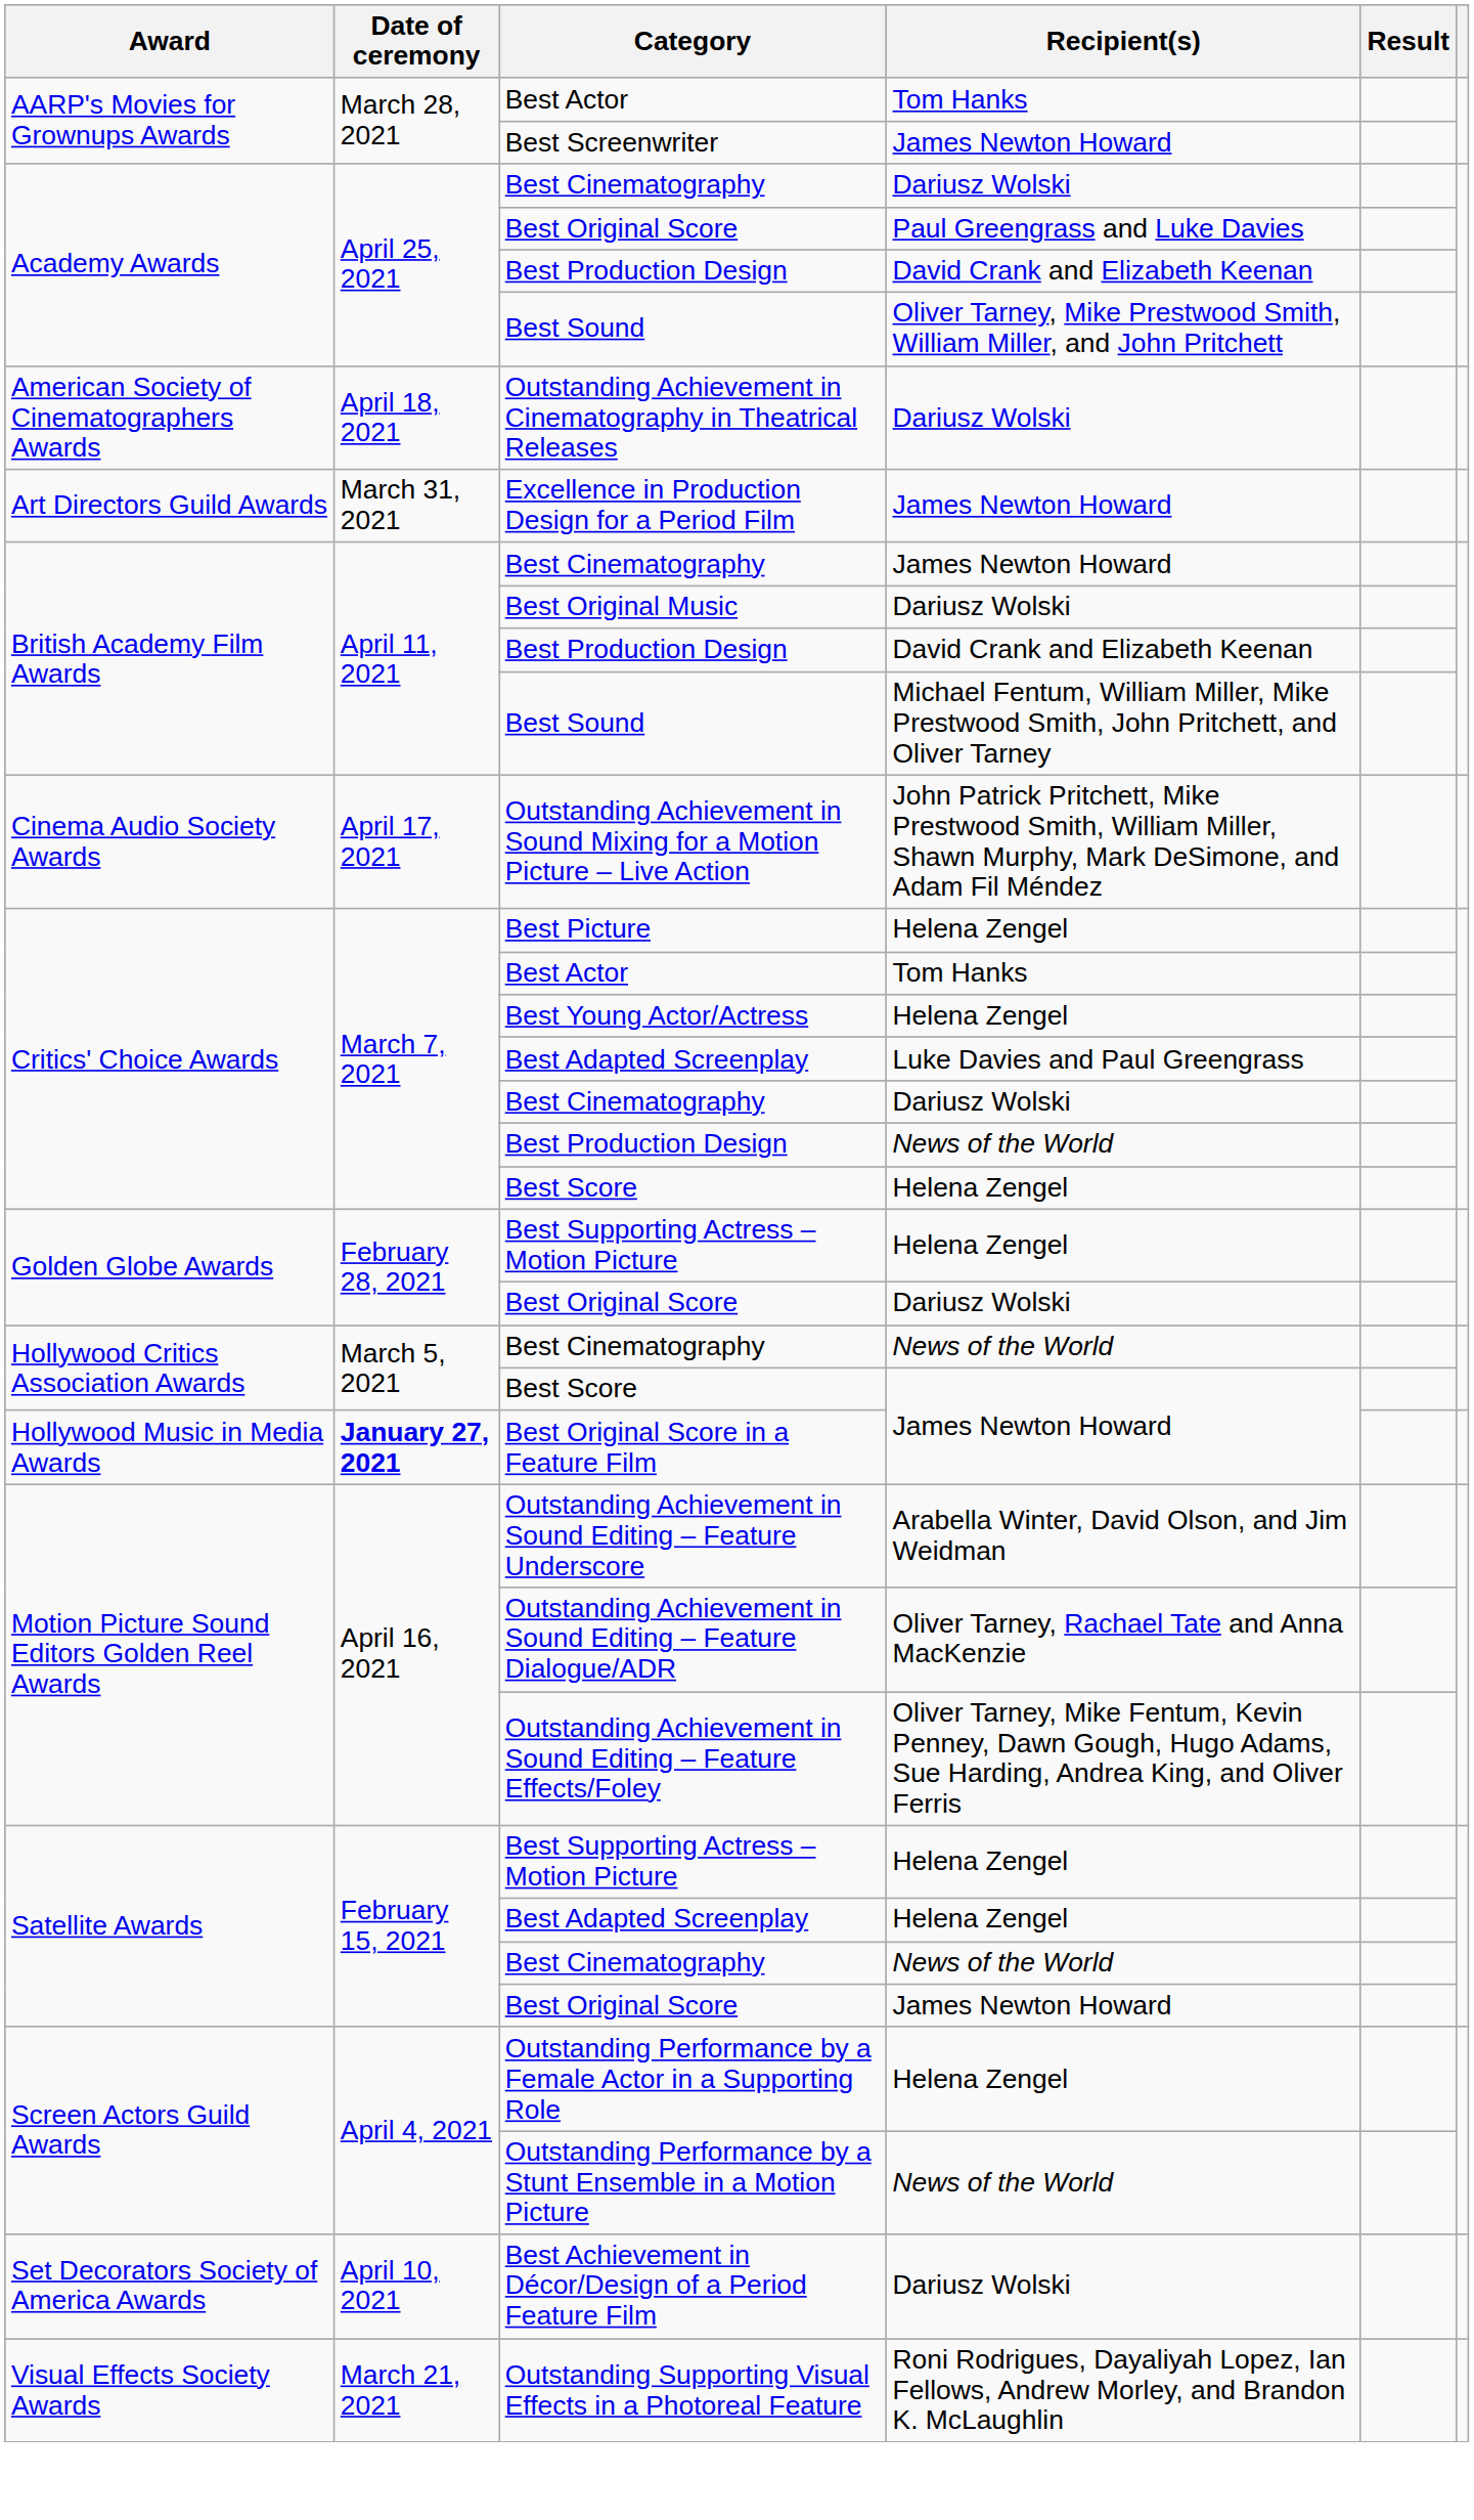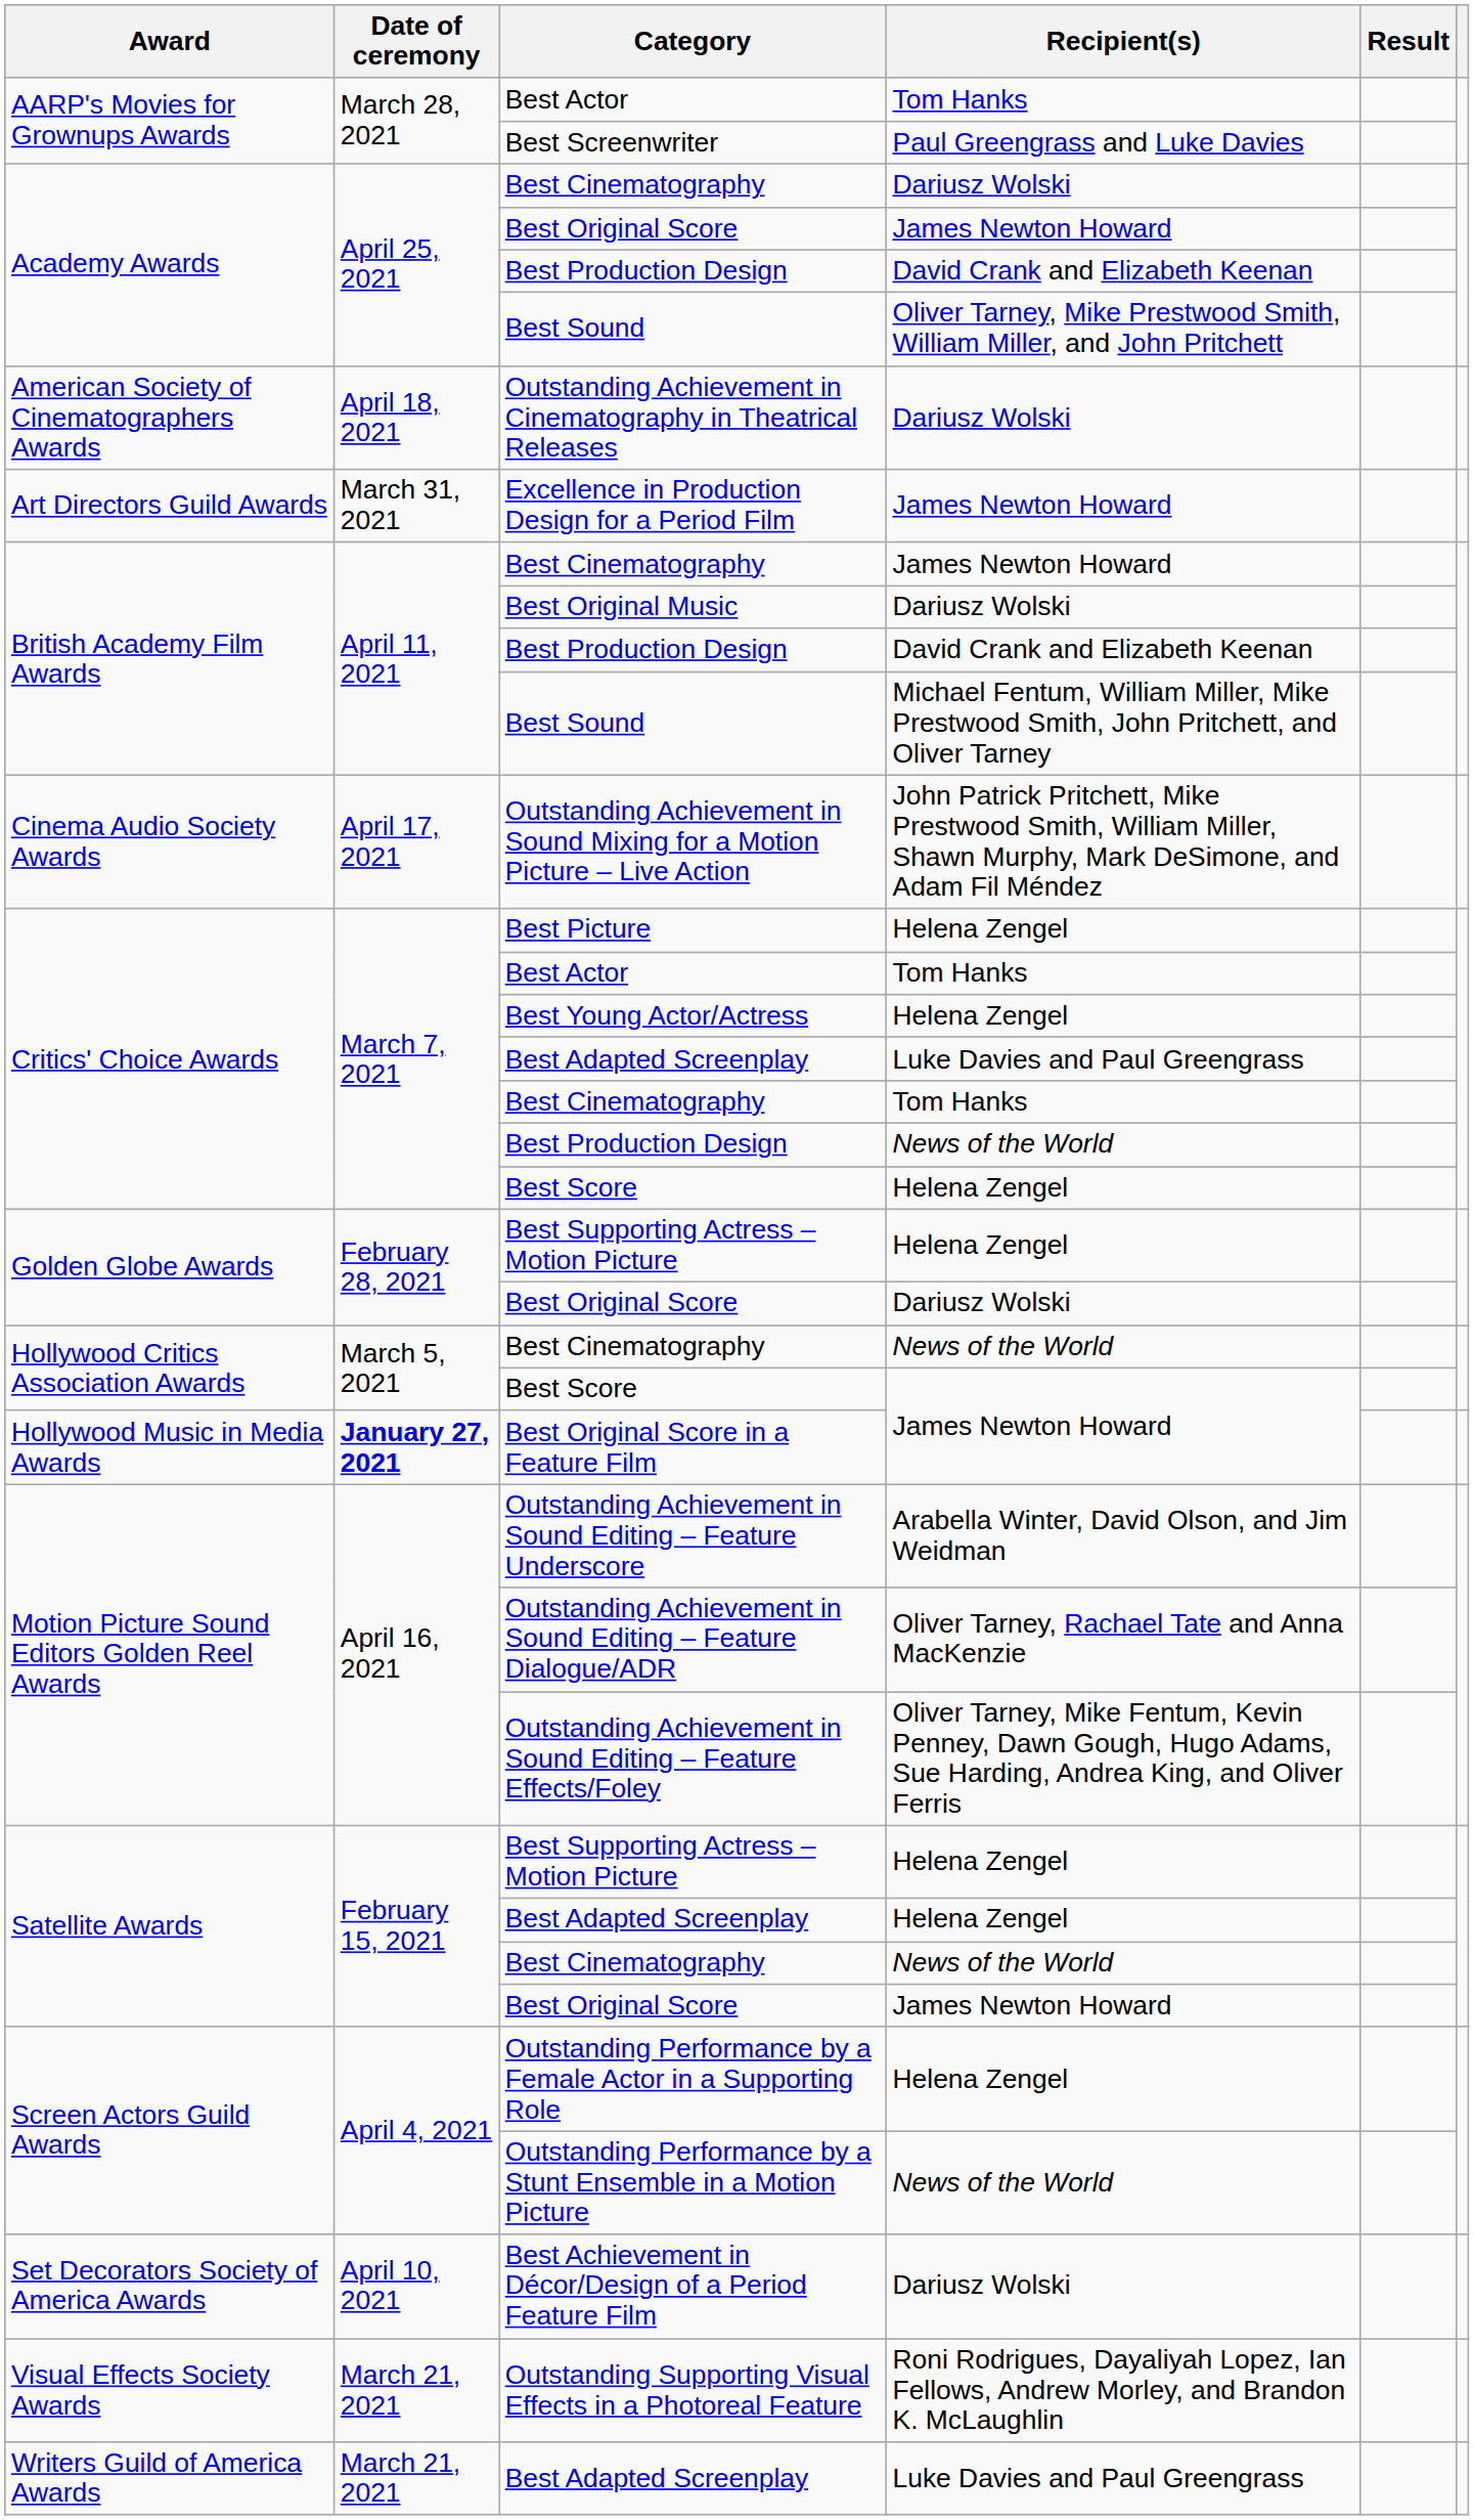Best Screenwriter | Recipient(s): James Newton Howard -> Paul Greengrass and Luke Davies
Academy Awards / Best Original Score | Recipient(s): Paul Greengrass and Luke Davies -> James Newton Howard
Critics' Choice Awards / Best Cinematography | Recipient(s): Dariusz Wolski -> Tom Hanks
+ row: Writers Guild of America Awards | March 21, 2021 | Best Adapted Screenplay | Luke Davies and Paul Greengrass
